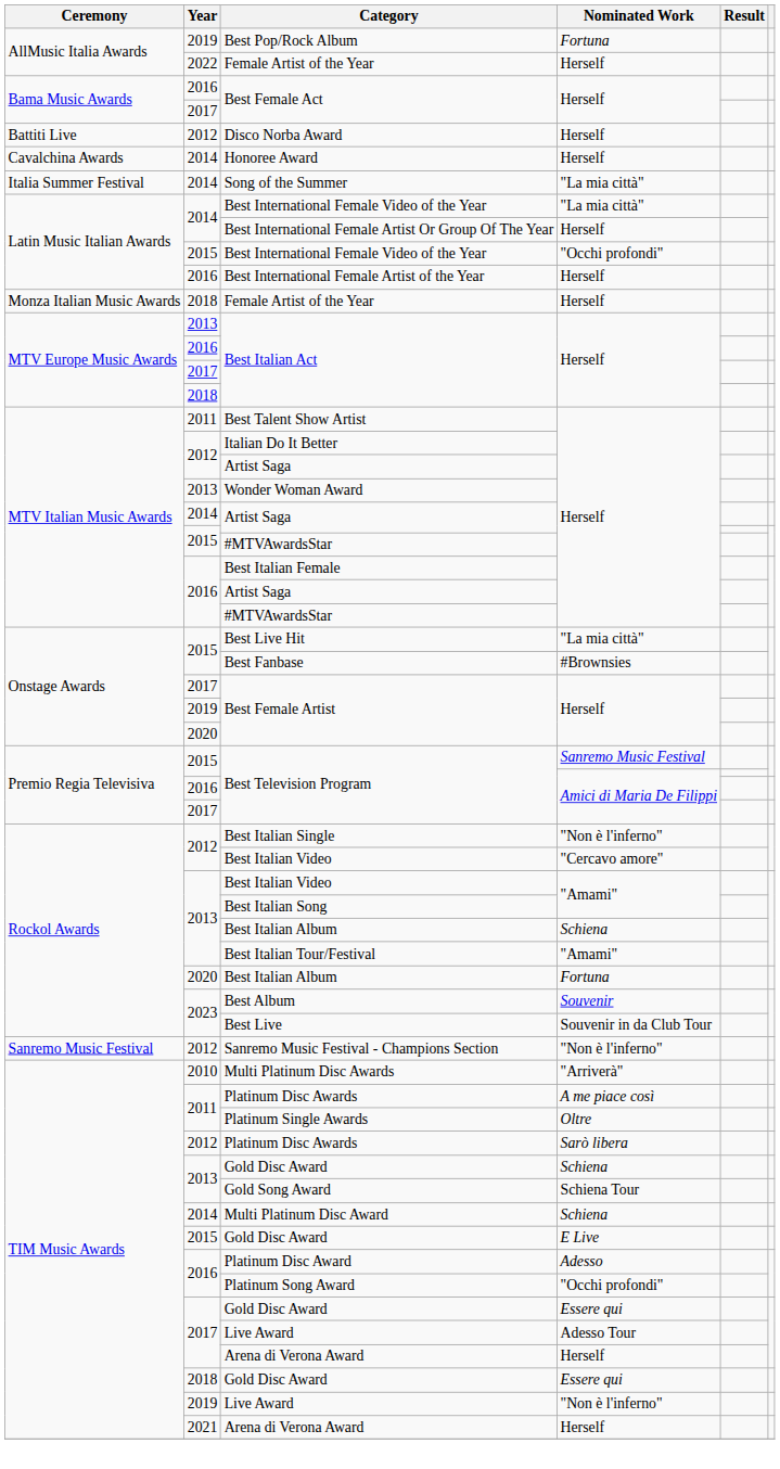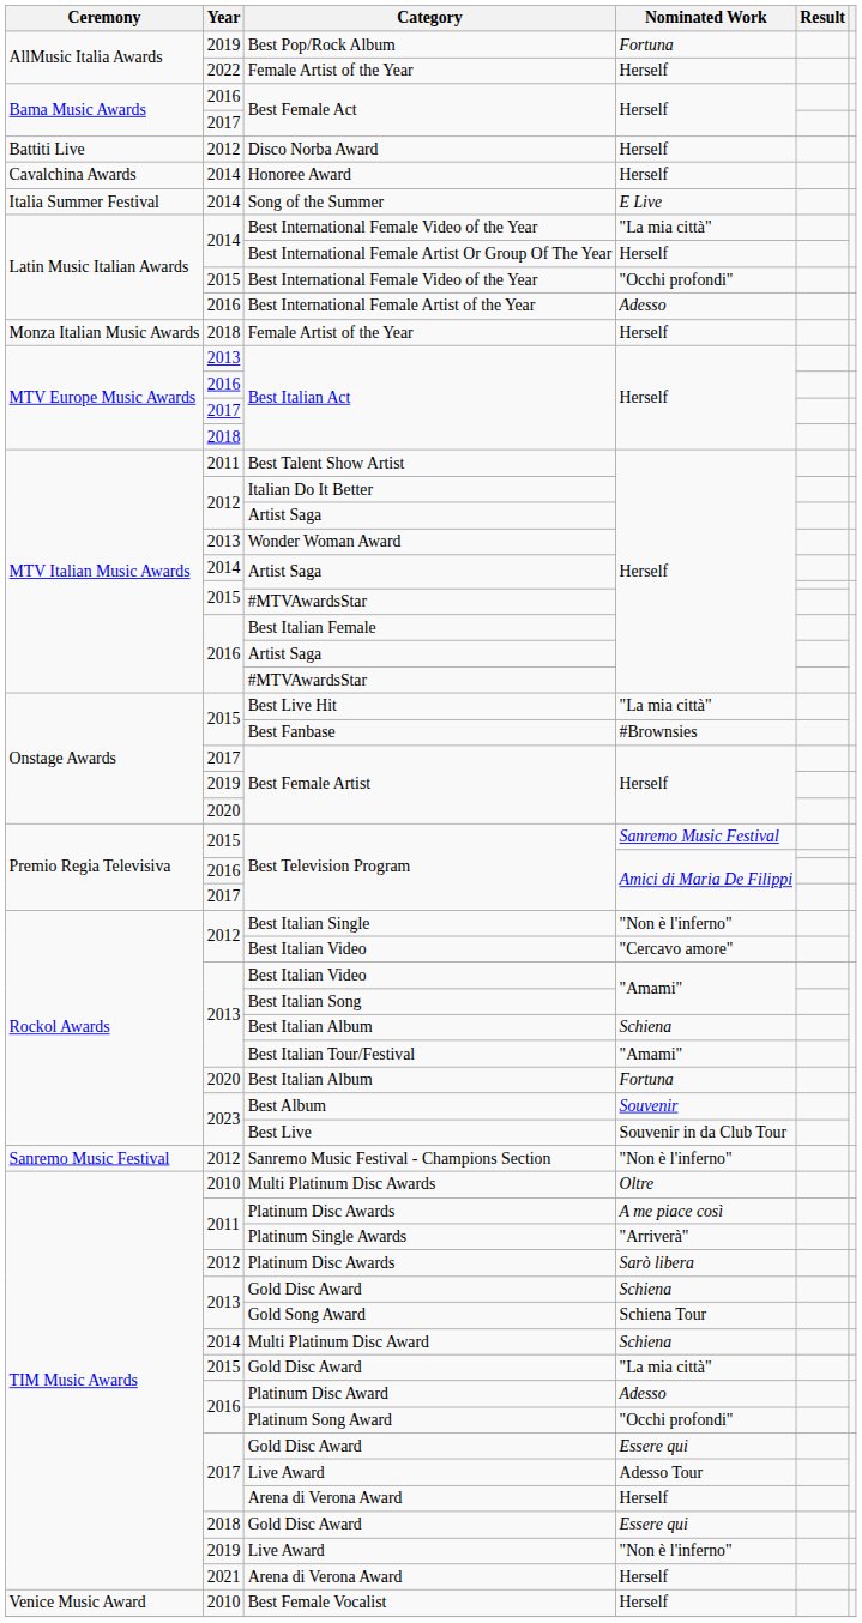Song of the Summer | Nominated Work: "La mia città" -> E Live
Best International Female Artist of the Year | Nominated Work: Herself -> Adesso
Multi Platinum Disc Awards | Nominated Work: "Arriverà" -> Oltre
Platinum Single Awards | Nominated Work: Oltre -> "Arriverà"
2015 / Gold Disc Award | Nominated Work: E Live -> "La mia città"
+ row: Venice Music Award | 2010 | Best Female Vocalist | Herself
